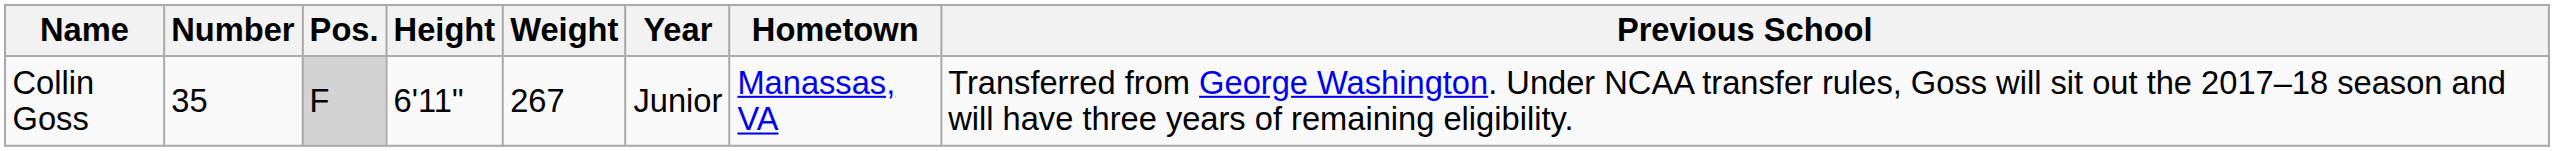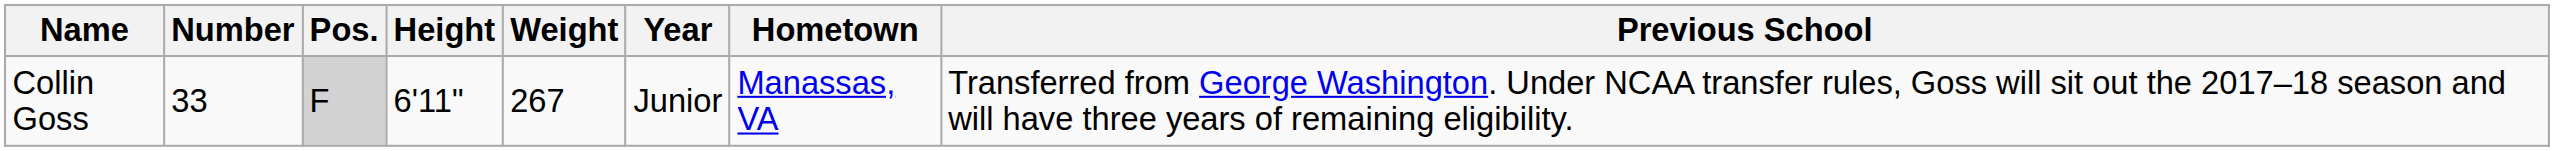Collin Goss | Number: 35 -> 33
